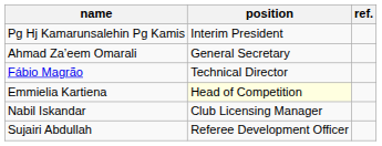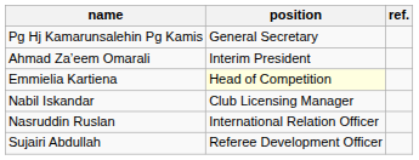Pg Hj Kamarunsalehin Pg Kamis | position: Interim President -> General Secretary
Ahmad Za’eem Omarali | position: General Secretary -> Interim President
- row: Fábio Magrão | Technical Director
+ row: Nasruddin Ruslan | International Relation Officer
